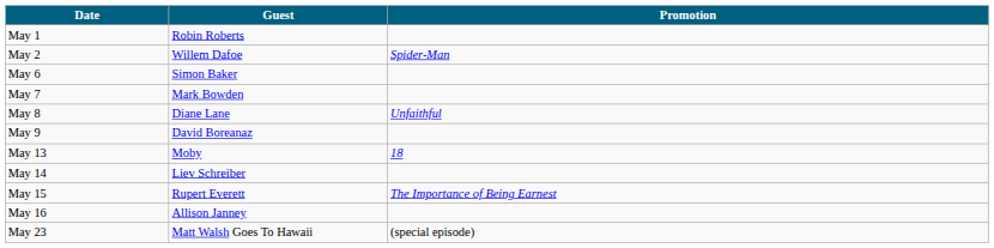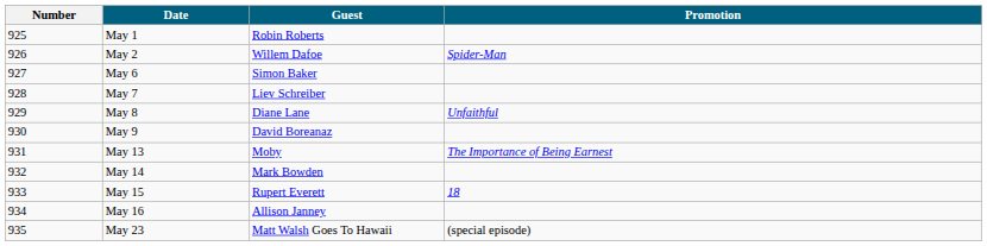+ column: Number | 925 | 926 | 927 | 928 | 929 | 930 | 931 | 932 | 933 | 934 | 935
May 7 | Guest: Mark Bowden -> Liev Schreiber
May 13 | Promotion: 18 -> The Importance of Being Earnest
May 14 | Guest: Liev Schreiber -> Mark Bowden
May 15 | Promotion: The Importance of Being Earnest -> 18
